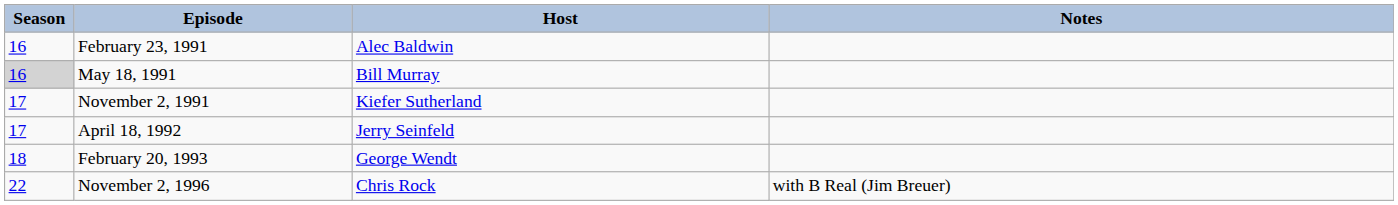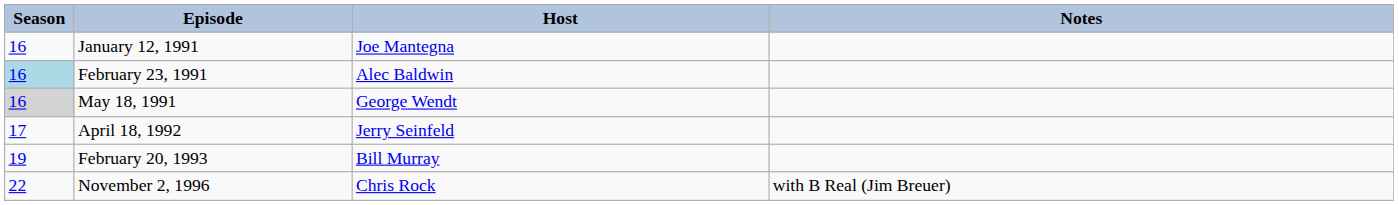+ row: 16 | January 12, 1991 | Joe Mantegna
February 23, 1991 | Season: no background -> lightblue background
May 18, 1991 | Host: Bill Murray -> George Wendt
- row: 17 | November 2, 1991 | Kiefer Sutherland
February 20, 1993 | Season: 18 -> 19
February 20, 1993 | Host: George Wendt -> Bill Murray
